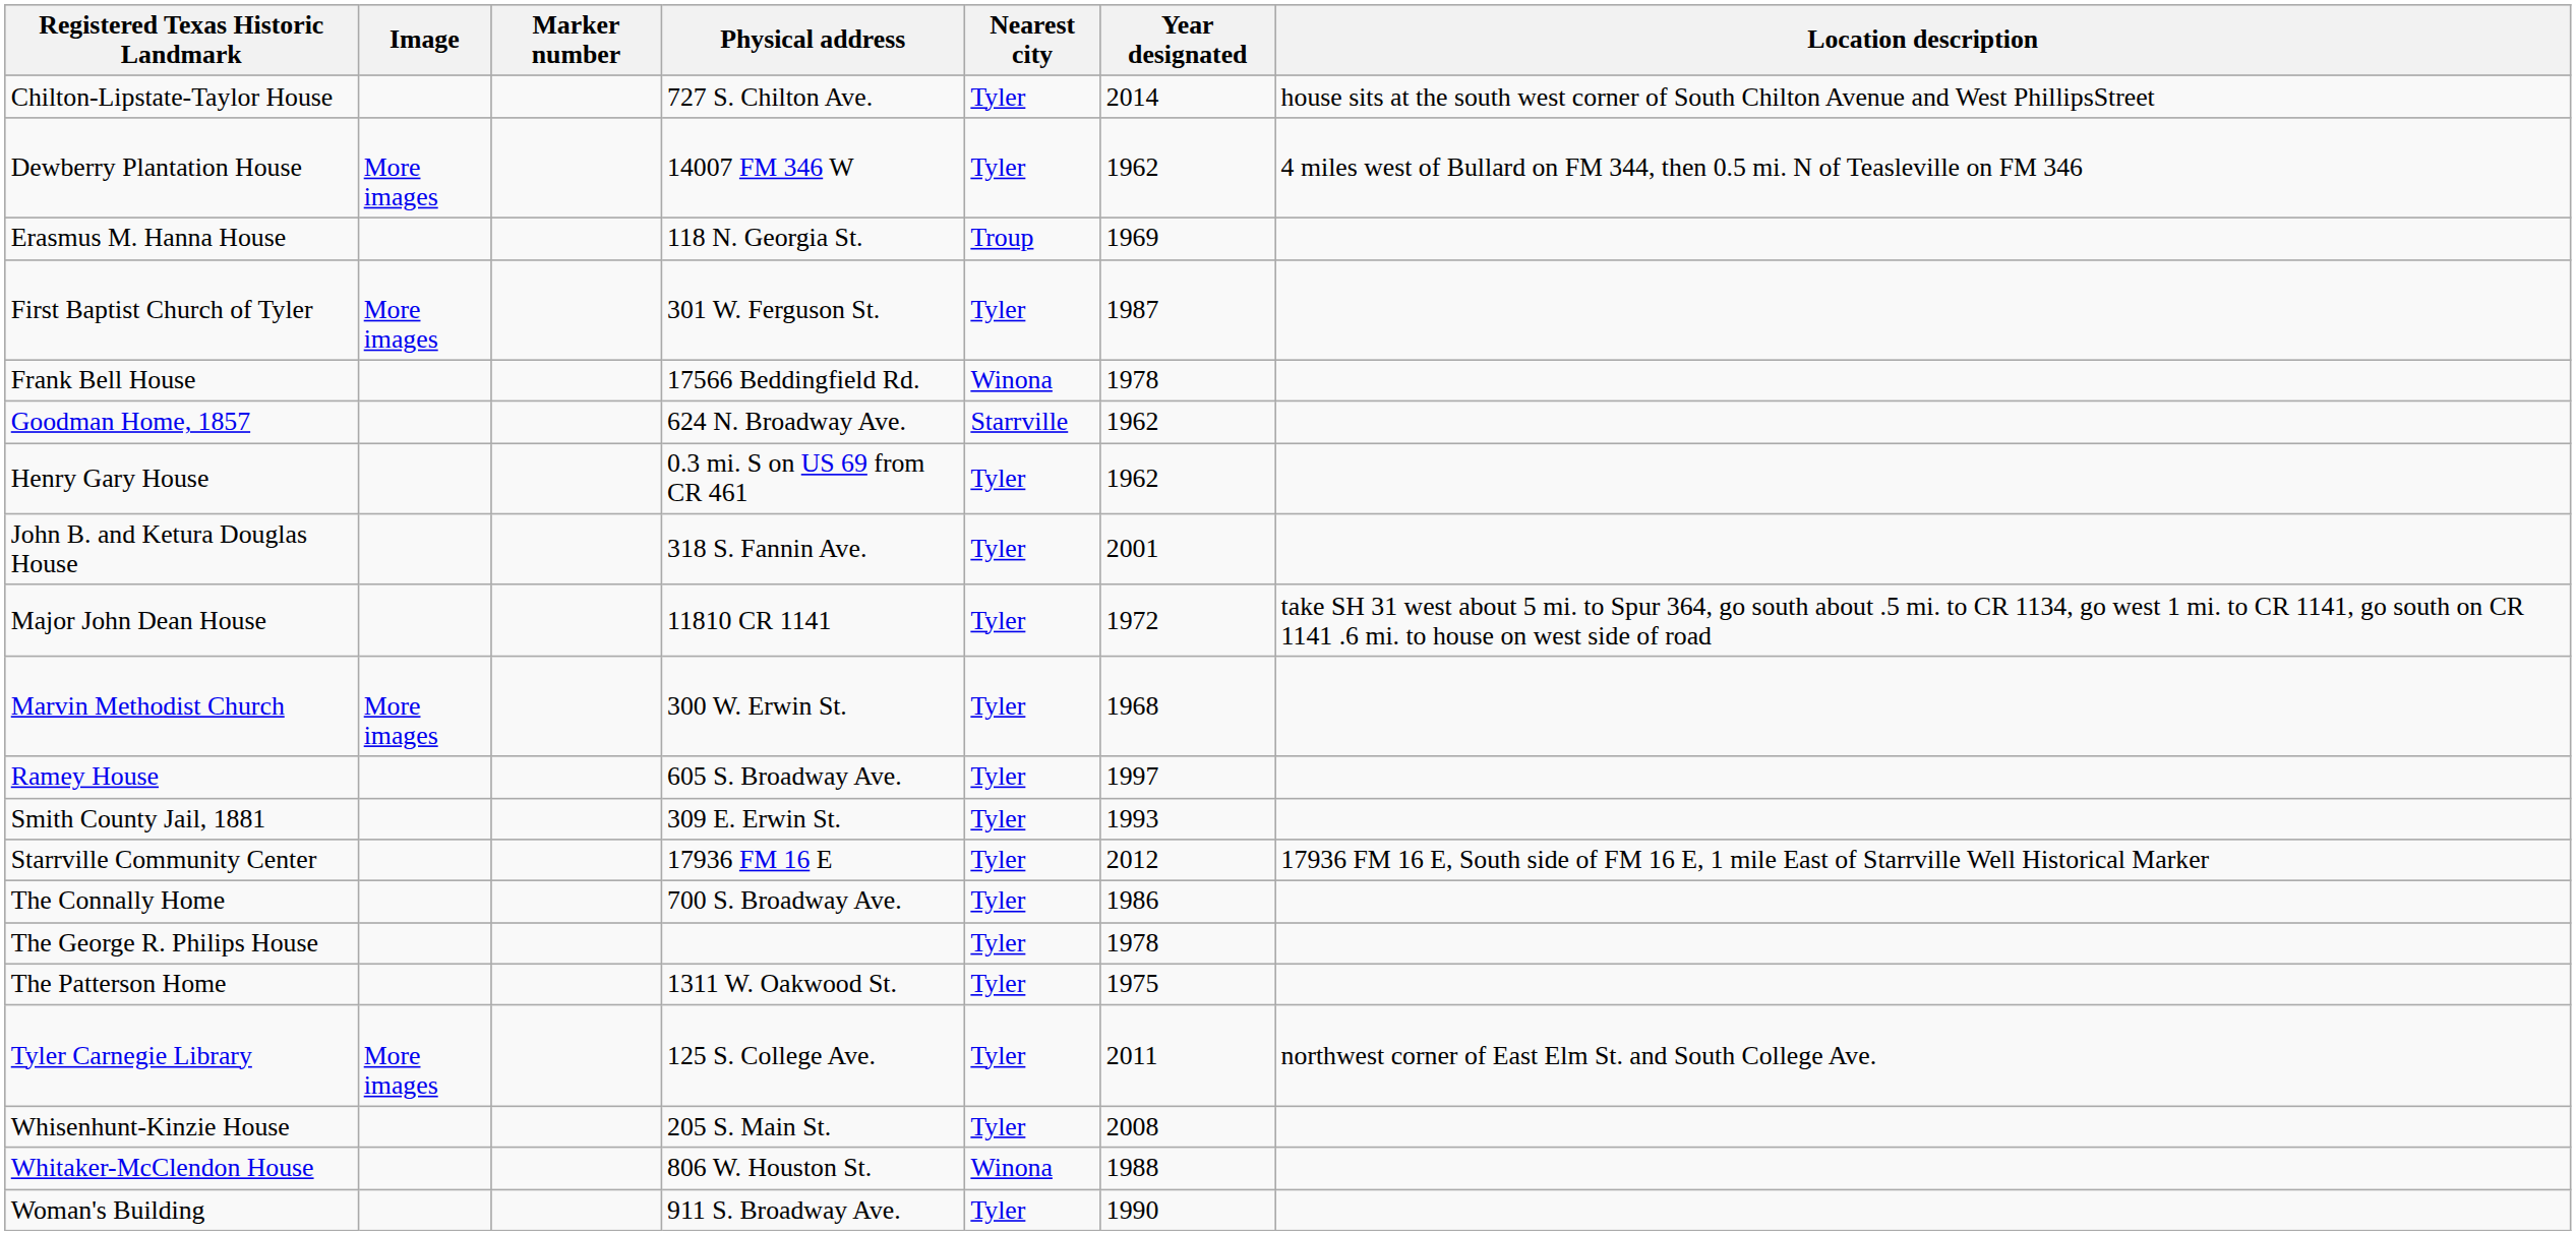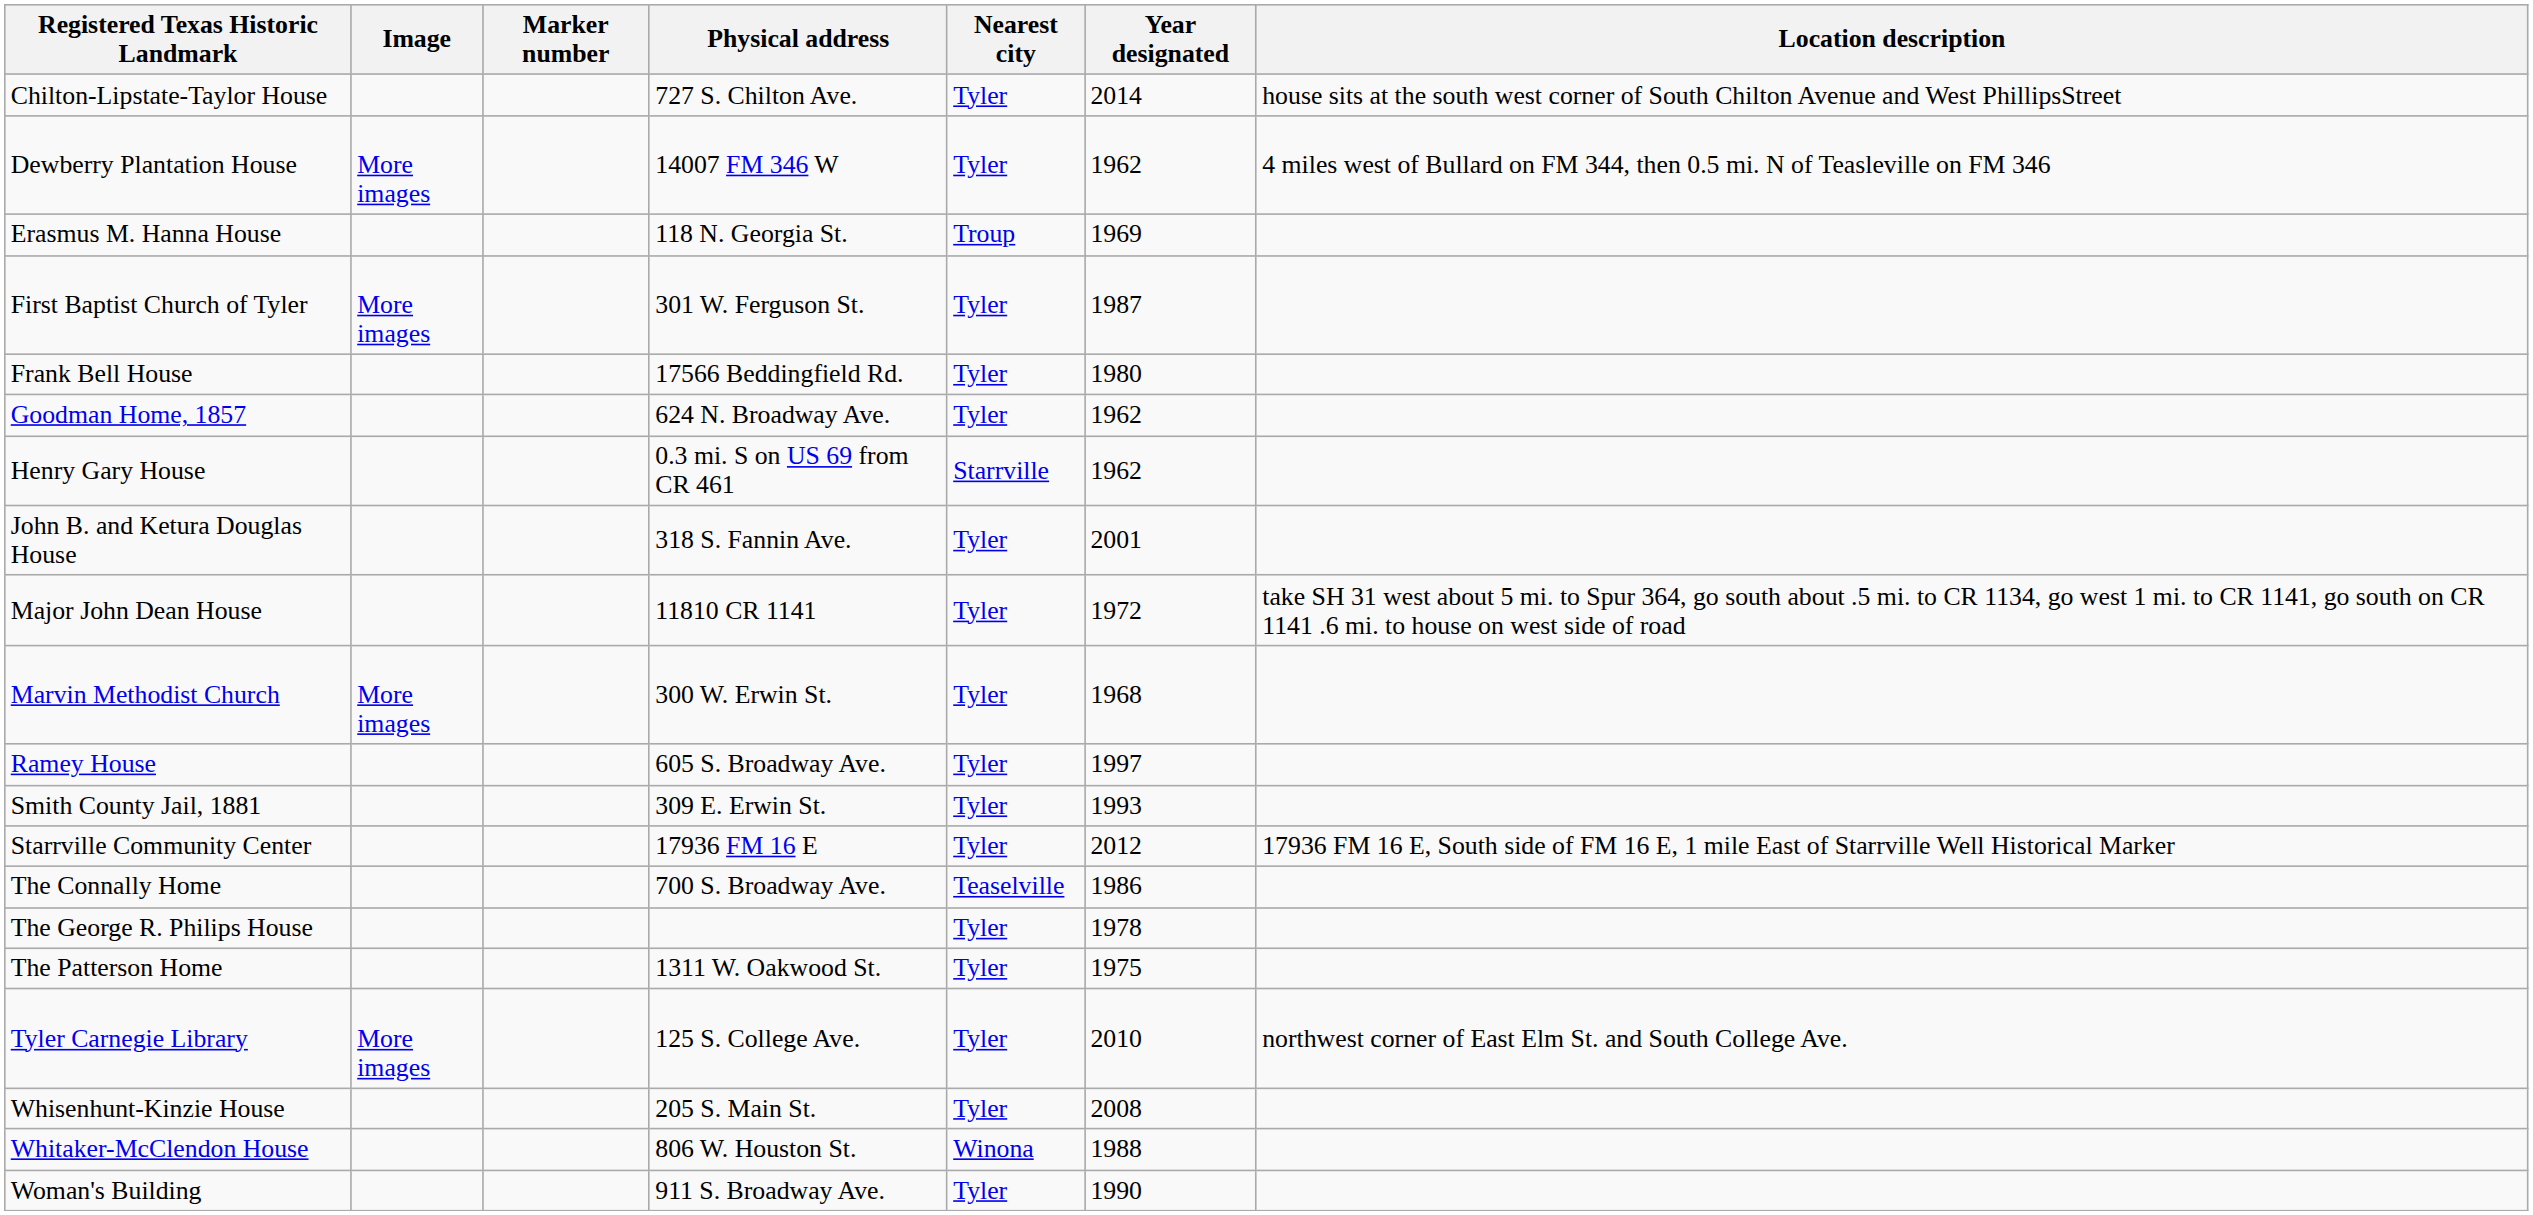Frank Bell House | Nearest city: Winona -> Tyler
Frank Bell House | Year designated: 1978 -> 1980
Goodman Home, 1857 | Nearest city: Starrville -> Tyler
Henry Gary House | Nearest city: Tyler -> Starrville
The Connally Home | Nearest city: Tyler -> Teaselville
Tyler Carnegie Library | Year designated: 2011 -> 2010
